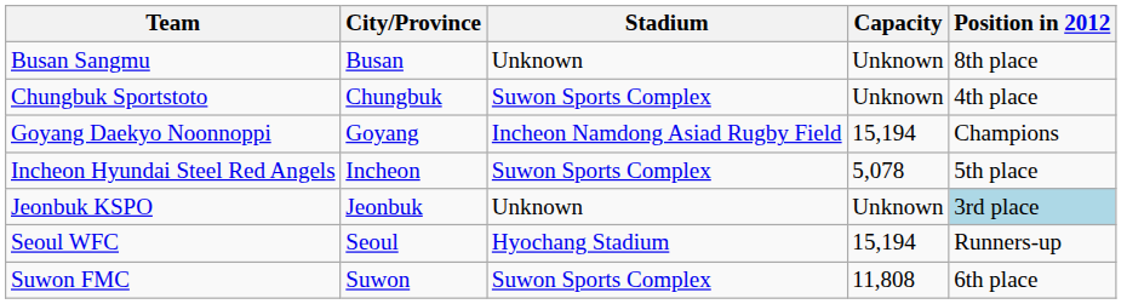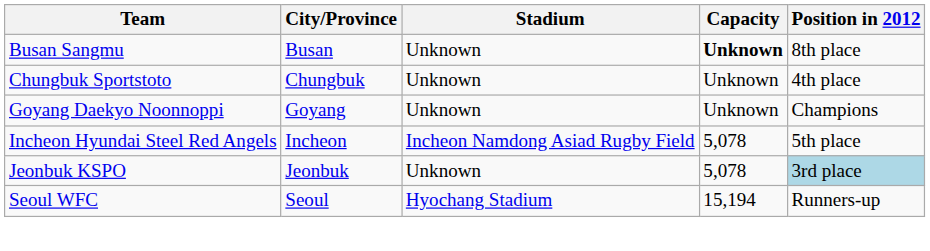Busan Sangmu | Capacity: normal -> bold
Chungbuk Sportstoto | Stadium: Suwon Sports Complex -> Unknown
Goyang Daekyo Noonnoppi | Stadium: Incheon Namdong Asiad Rugby Field -> Unknown
Goyang Daekyo Noonnoppi | Capacity: 15,194 -> Unknown
Incheon Hyundai Steel Red Angels | Stadium: Suwon Sports Complex -> Incheon Namdong Asiad Rugby Field
Jeonbuk KSPO | Capacity: Unknown -> 5,078
- row: Suwon FMC | Suwon | Suwon Sports Complex | 11,808 | 6th place
